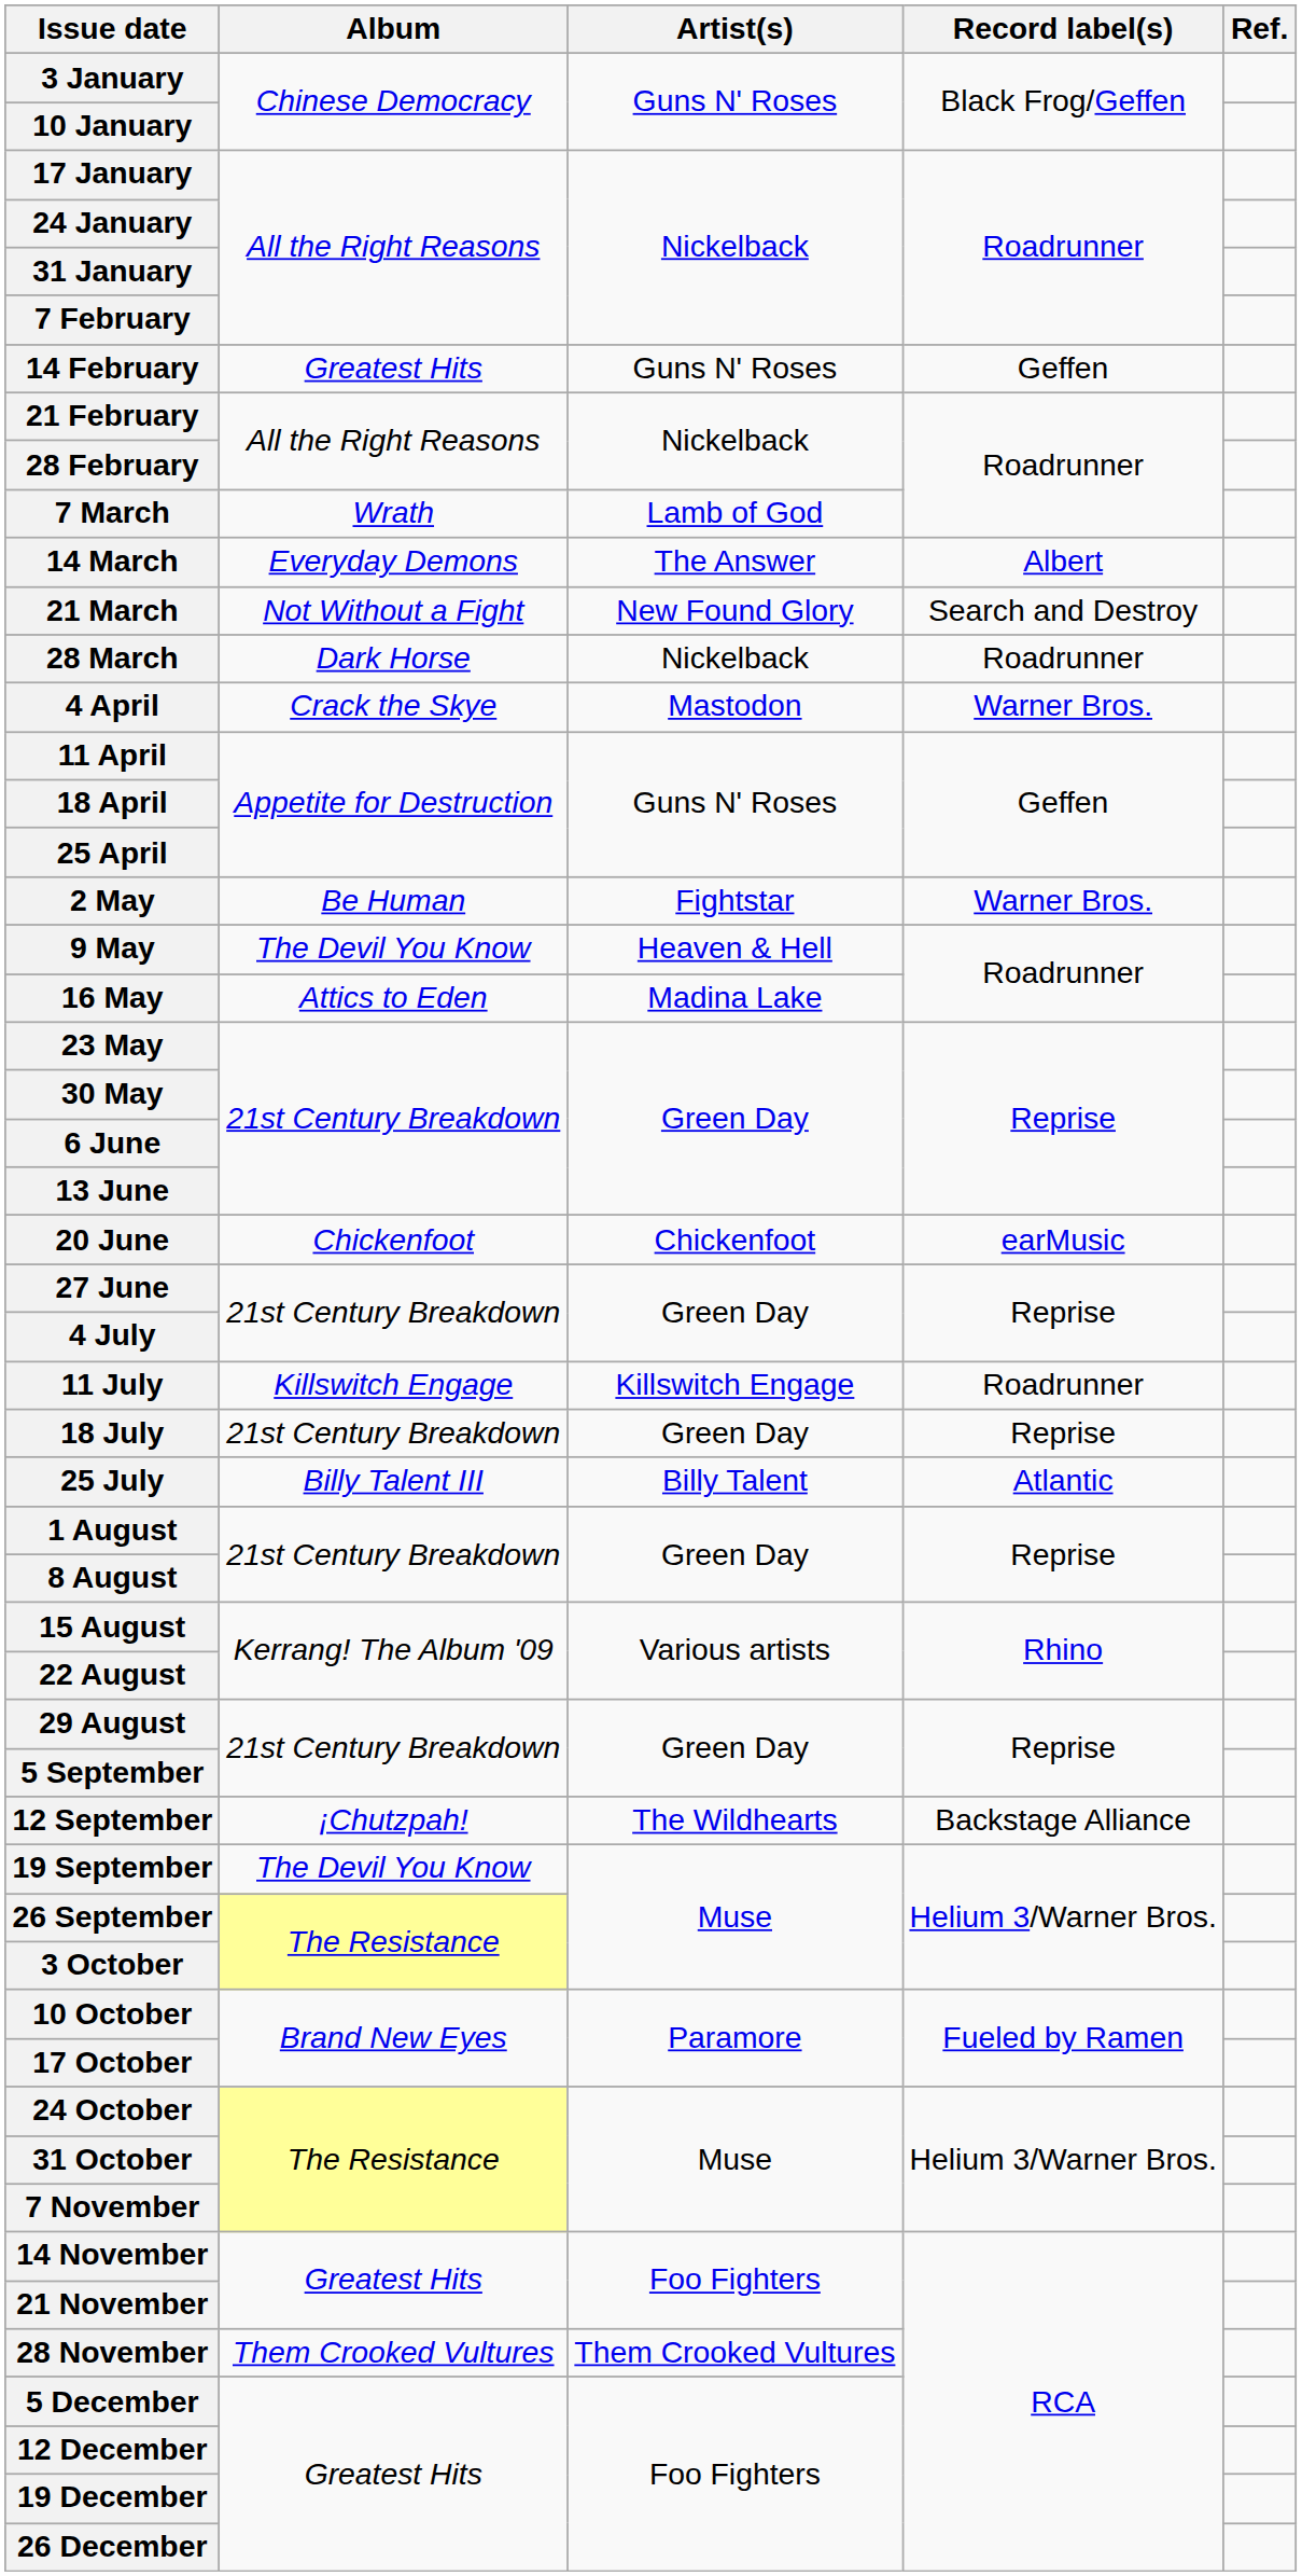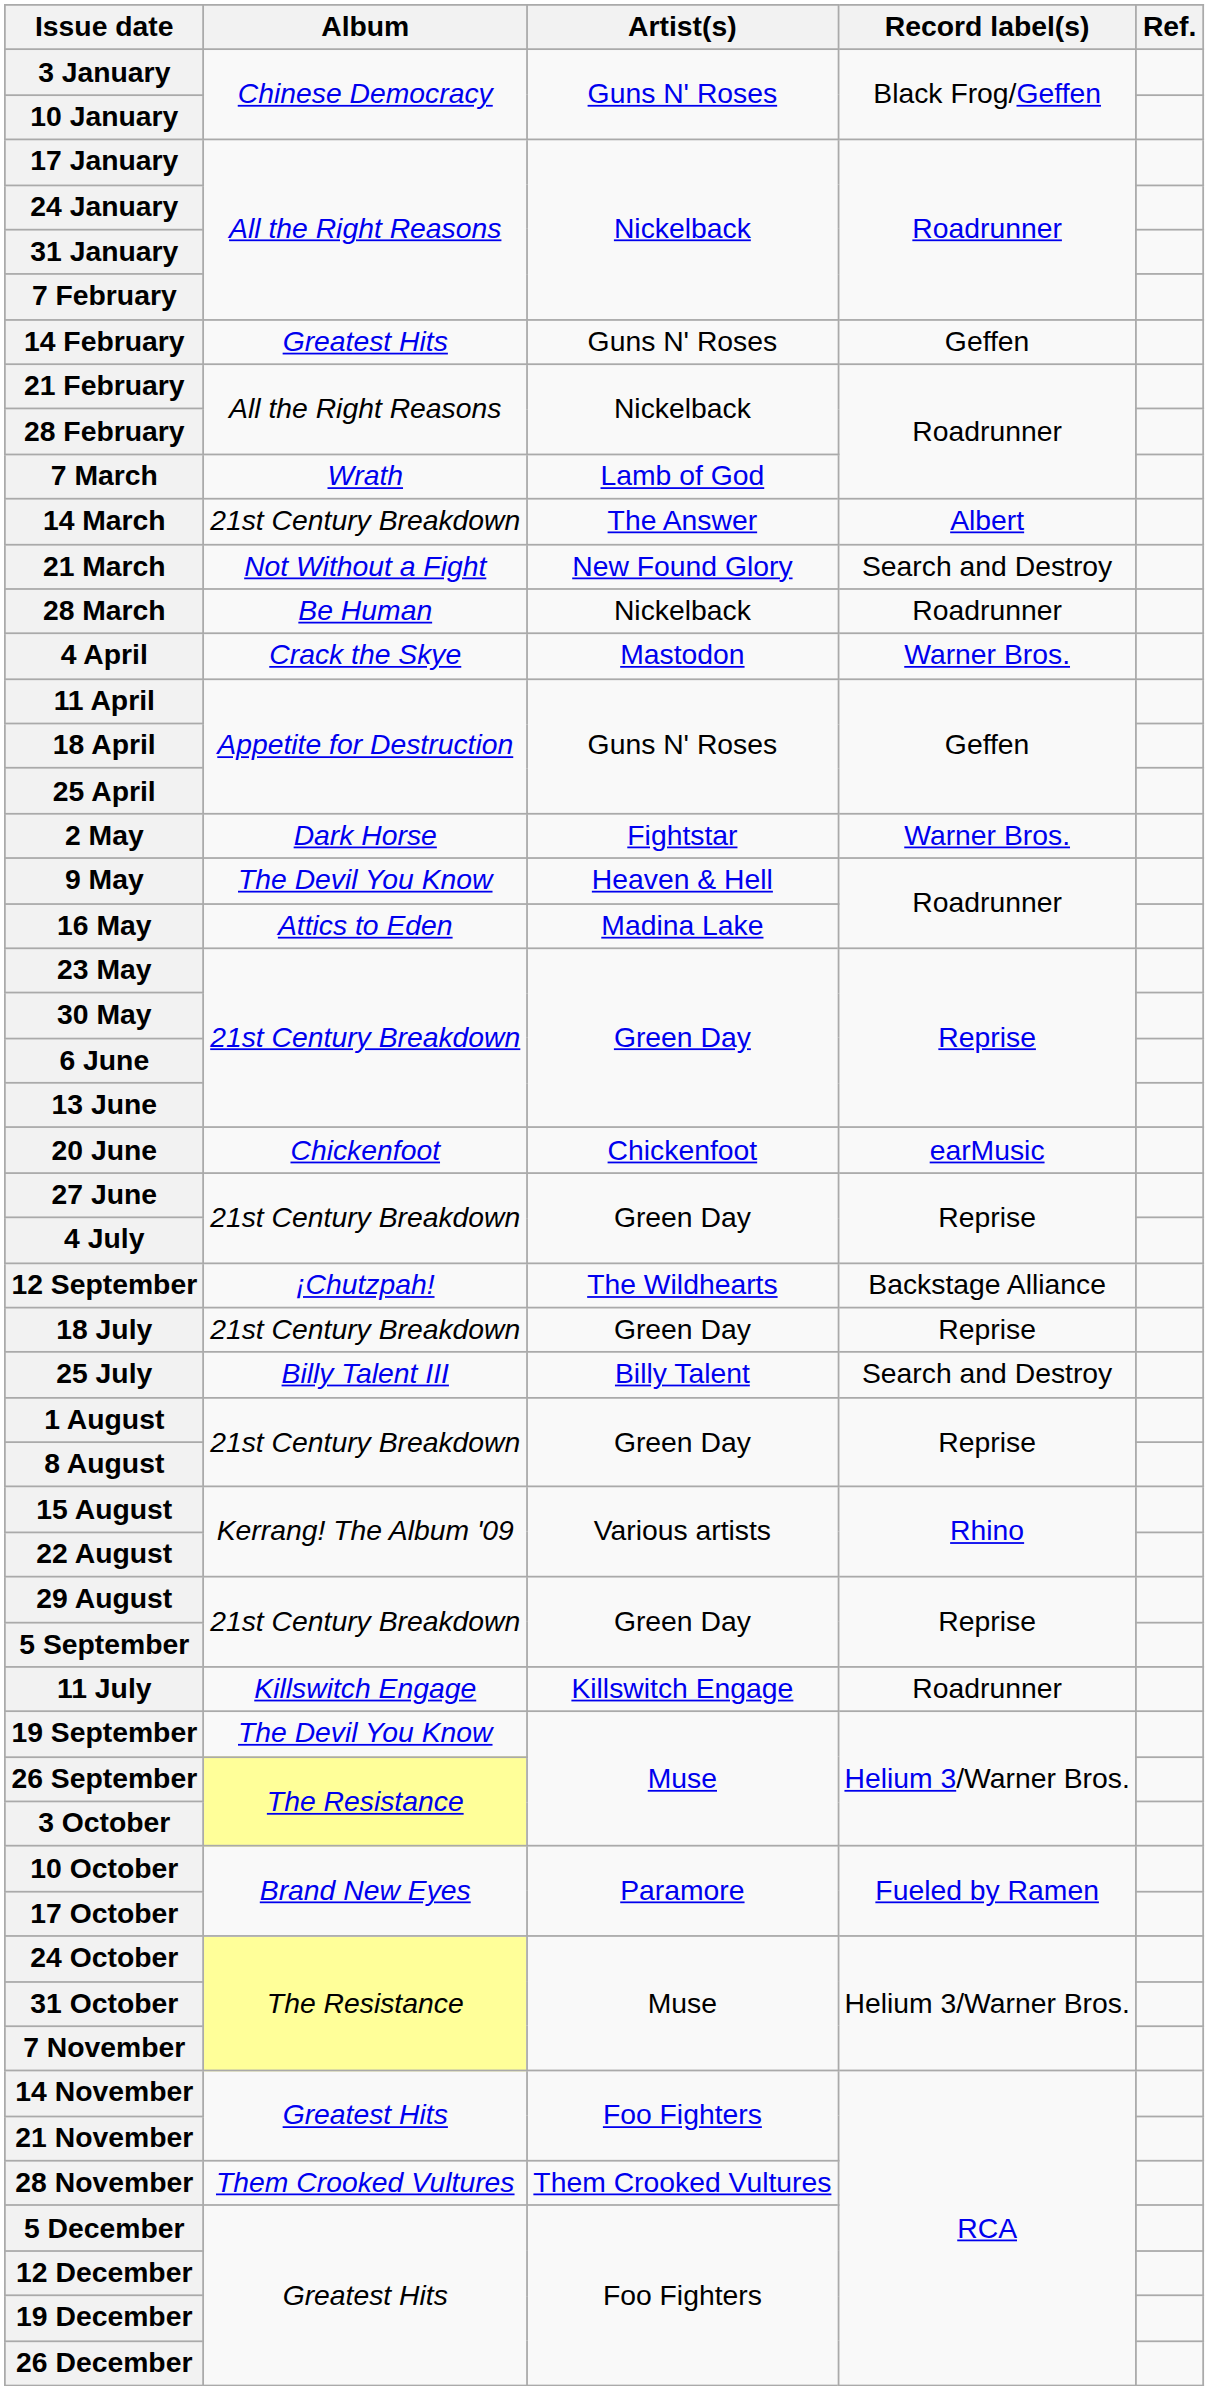14 March | Album: Everyday Demons -> 21st Century Breakdown
28 March | Album: Dark Horse -> Be Human
2 May | Album: Be Human -> Dark Horse
rows swapped: 11 July <-> 12 September
25 July | Record label(s): Atlantic -> Search and Destroy
